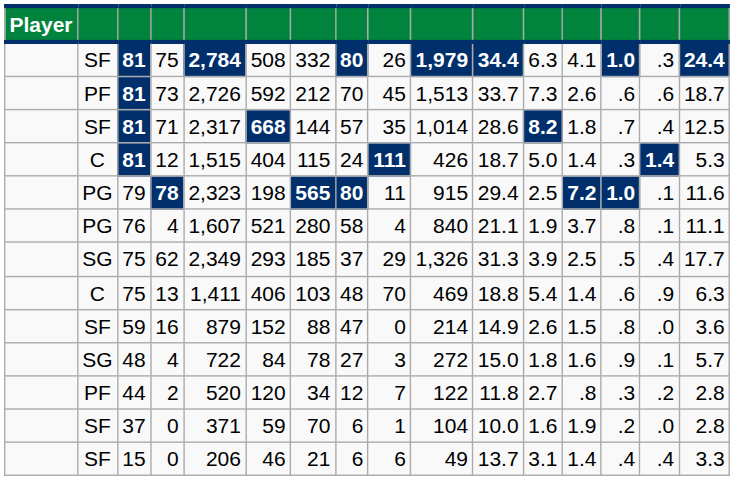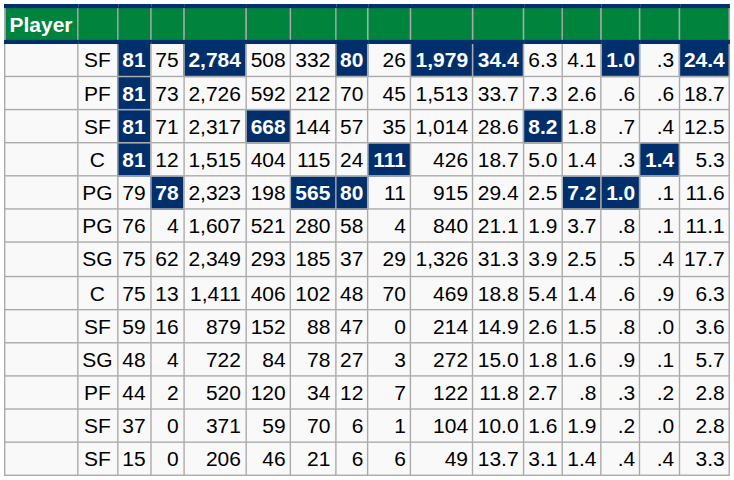13 | column 7: 103 -> 102
